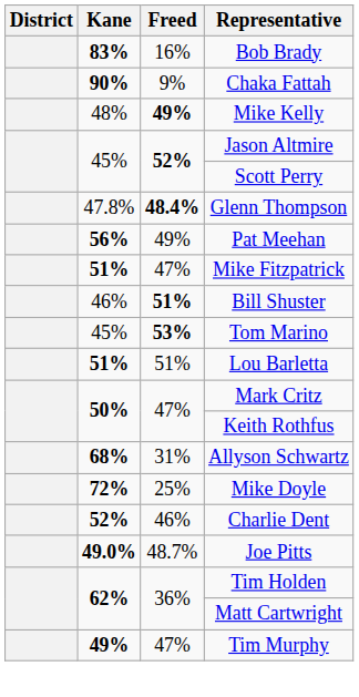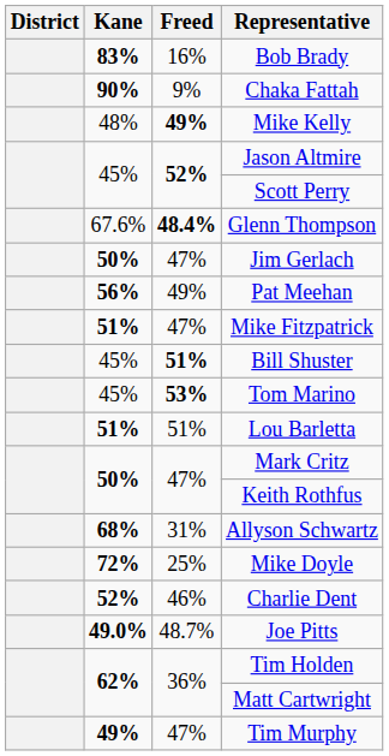Glenn Thompson | Kane: 47.8% -> 67.6%
+ row: 50% | 47% | Jim Gerlach
Bill Shuster | Kane: 46% -> 45%
